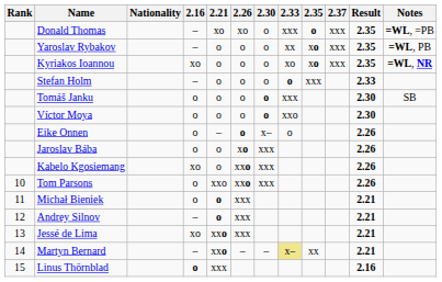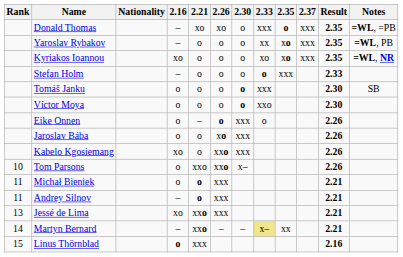Eike Onnen | 2.30: x– -> xxx
Tom Parsons | 2.30: xxx -> x–
Andrey Silnov | Rank: 12 -> 11
